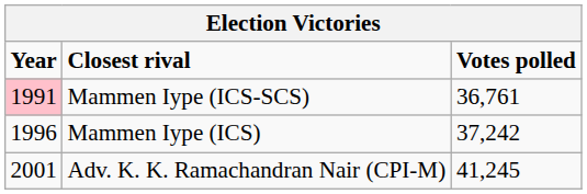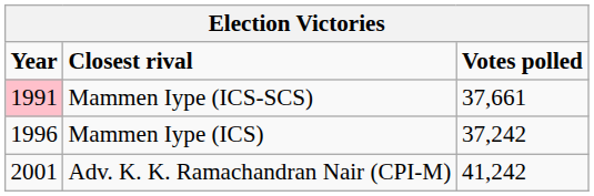Mammen Iype (ICS-SCS) | Votes polled: 36,761 -> 37,661
Adv. K. K. Ramachandran Nair (CPI-M) | Votes polled: 41,245 -> 41,242
